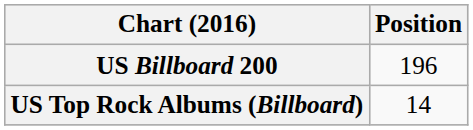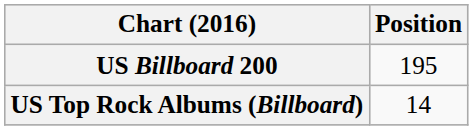US Billboard 200 | Position: 196 -> 195
